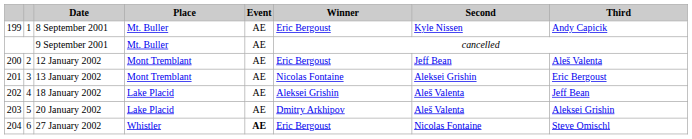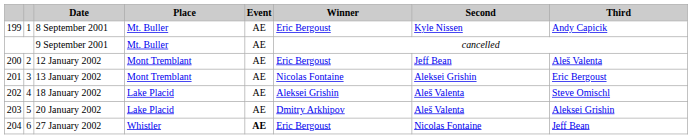18 January 2002 | Third: Jeff Bean -> Steve Omischl
27 January 2002 | Third: Steve Omischl -> Jeff Bean
